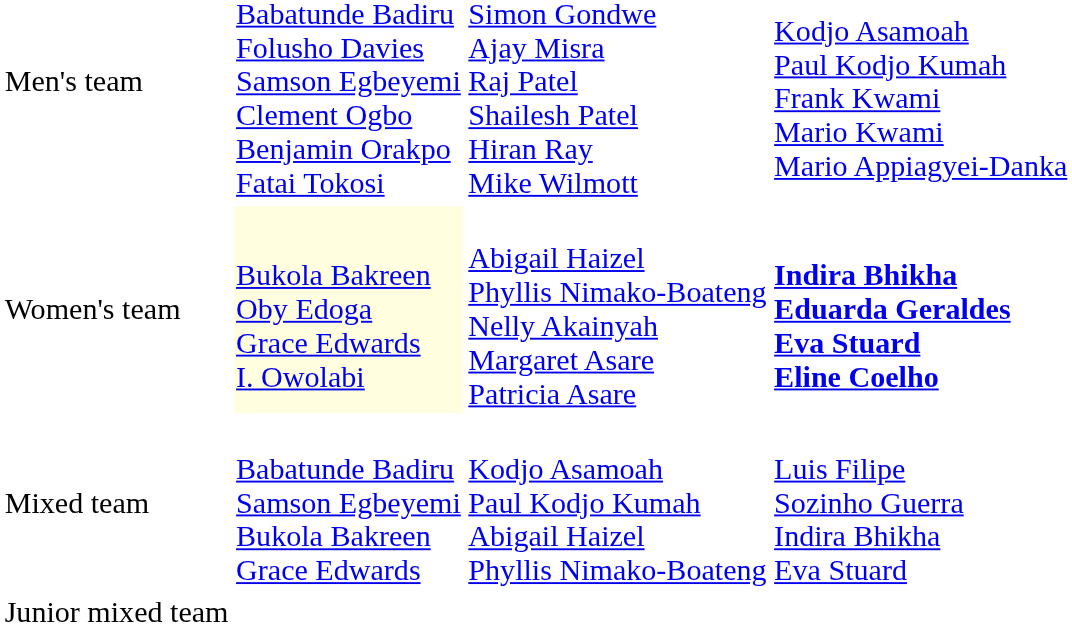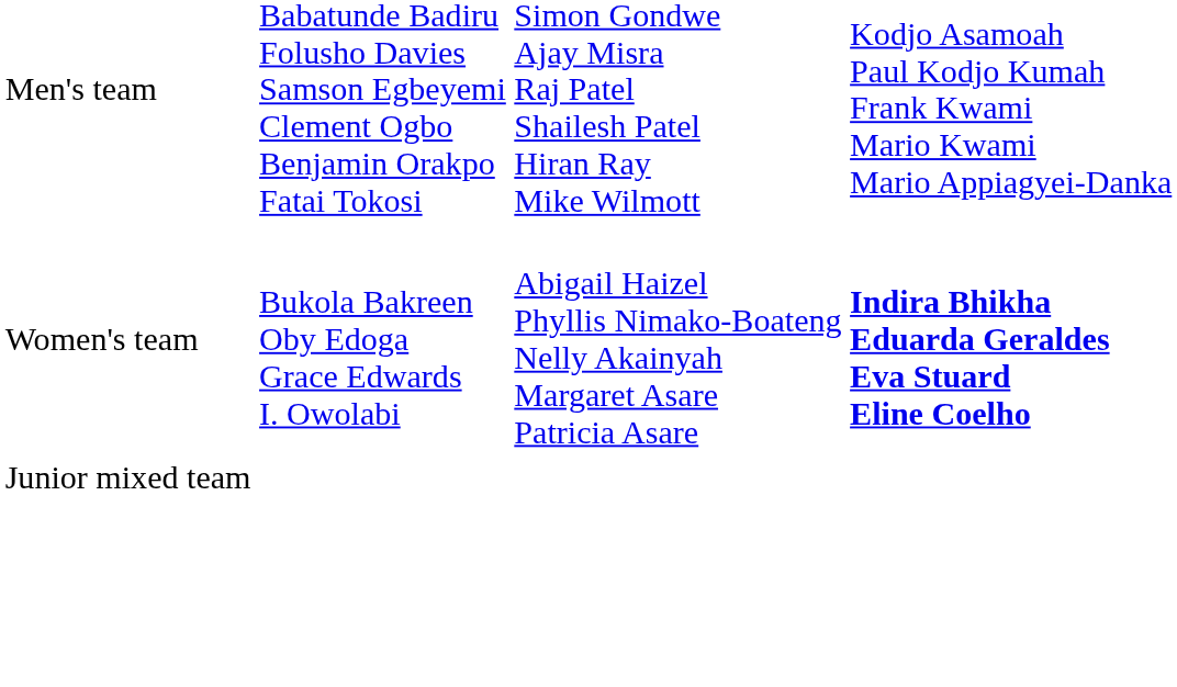Women's team | column 2: lightyellow background -> no background
- row: Mixed team | Babatunde Badiru Samson Egbeyemi Bukola Bakreen Grace Edwards | Kodjo Asamoah Paul Kodjo Kumah Abigail Haizel Phyllis Nimako-Boateng | Luis Filipe Sozinho Guerra Indira Bhikha Eva Stuard
